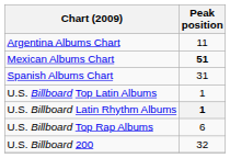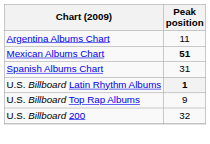- row: U.S. Billboard Top Latin Albums | 1
U.S. Billboard Top Rap Albums | Peak position: 6 -> 9
